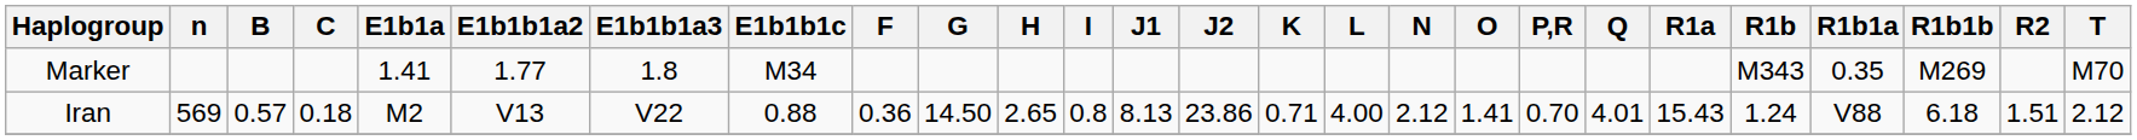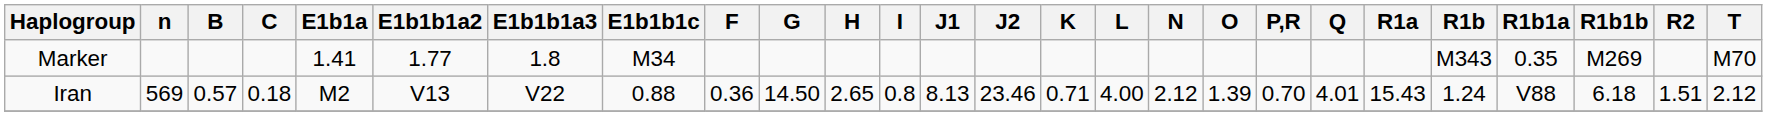Iran | J2: 23.86 -> 23.46
Iran | O: 1.41 -> 1.39
